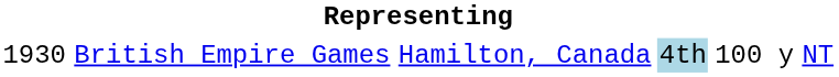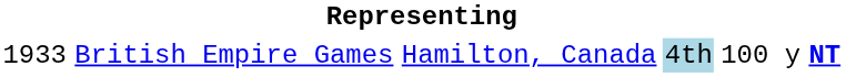British Empire Games | column 1: 1930 -> 1933
British Empire Games | column 6: normal -> bold
